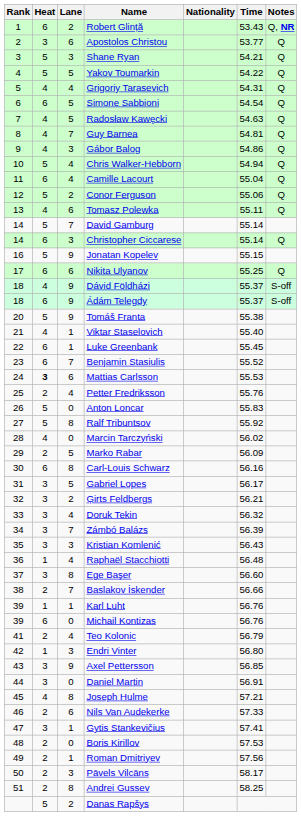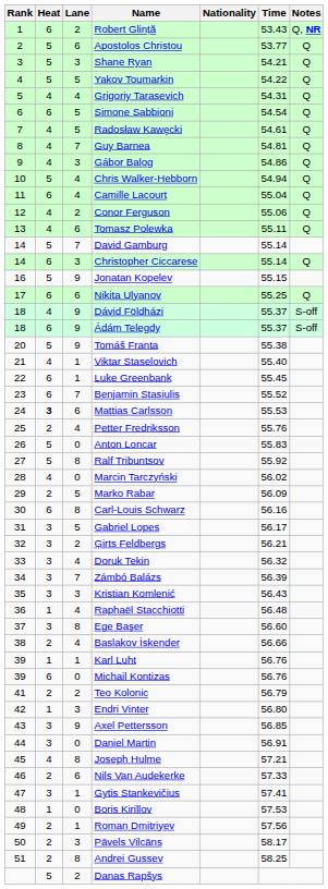Apostolos Christou | Heat: 3 -> 5
Radosław Kawęcki | Time: 54.63 -> 54.61
Conor Ferguson | Heat: 5 -> 4
Baslakov İskender | Lane: 7 -> 4
Teo Kolonic | Lane: 4 -> 2
Boris Kirillov | Heat: 2 -> 1
